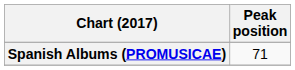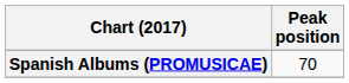Spanish Albums (PROMUSICAE) | Peak position: 71 -> 70
